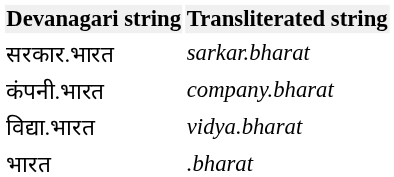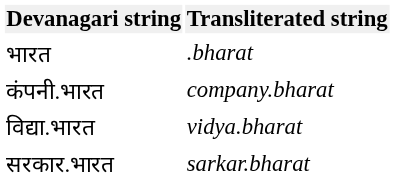rows swapped: भारत <-> सरकार.भारत
